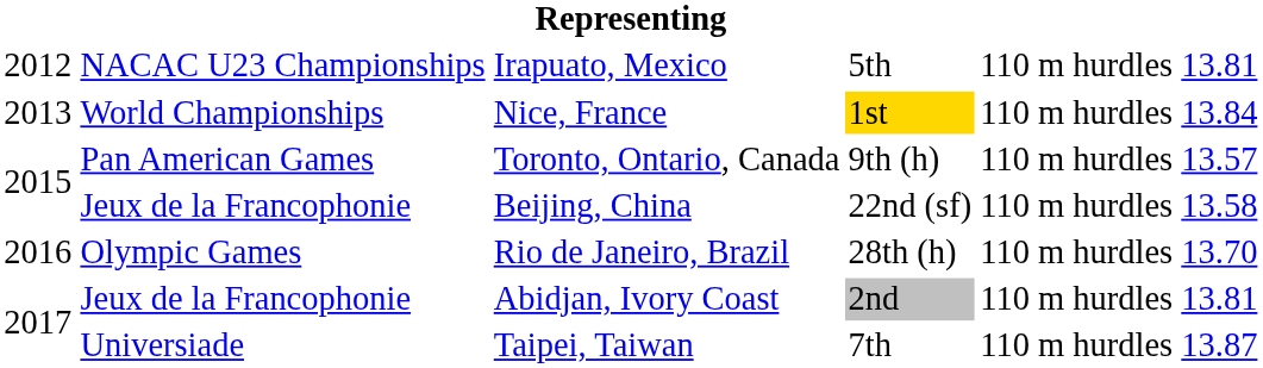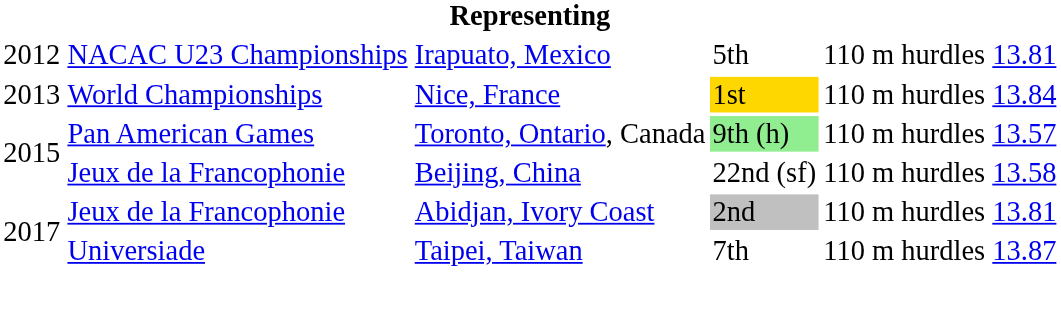Toronto, Ontario, Canada | column 4: no background -> lightgreen background
- row: 2016 | Olympic Games | Rio de Janeiro, Brazil | 28th (h) | 110 m hurdles | 13.70
